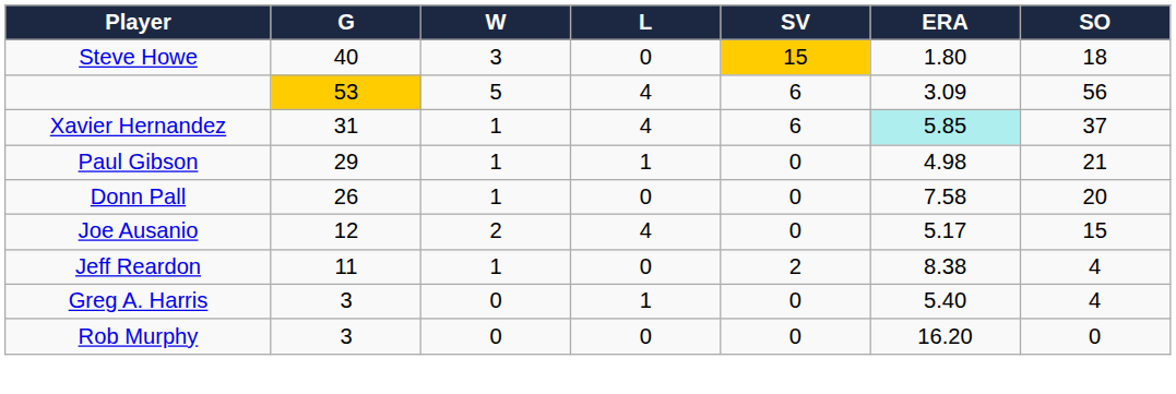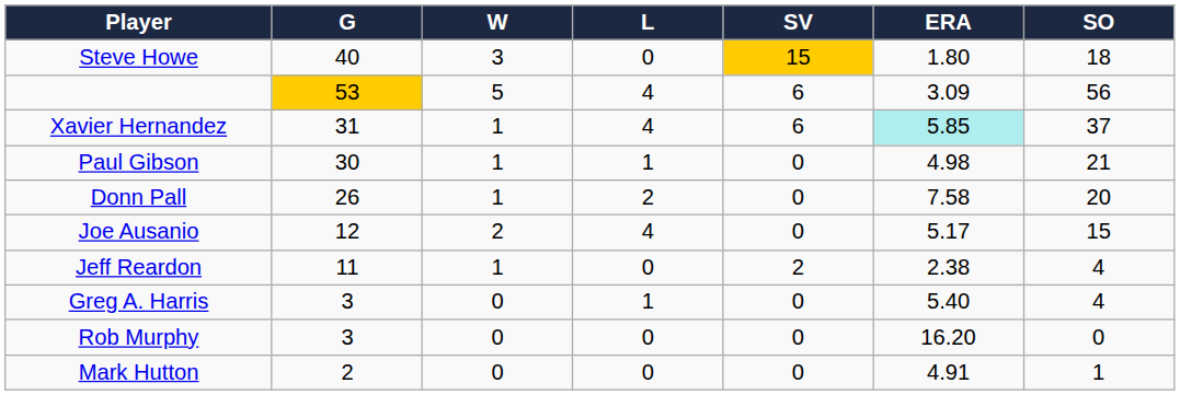Paul Gibson | G: 29 -> 30
Donn Pall | L: 0 -> 2
Jeff Reardon | ERA: 8.38 -> 2.38
+ row: Mark Hutton | 2 | 0 | 0 | 0 | 4.91 | 1
